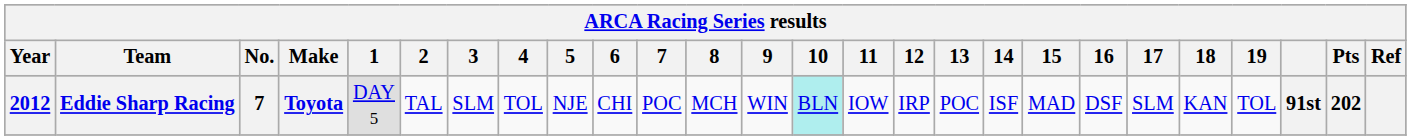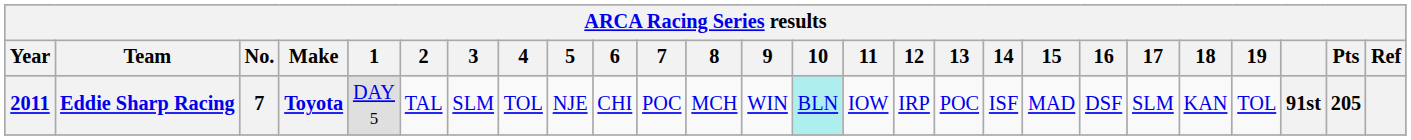Eddie Sharp Racing | Year: 2012 -> 2011
Eddie Sharp Racing | Pts: 202 -> 205
